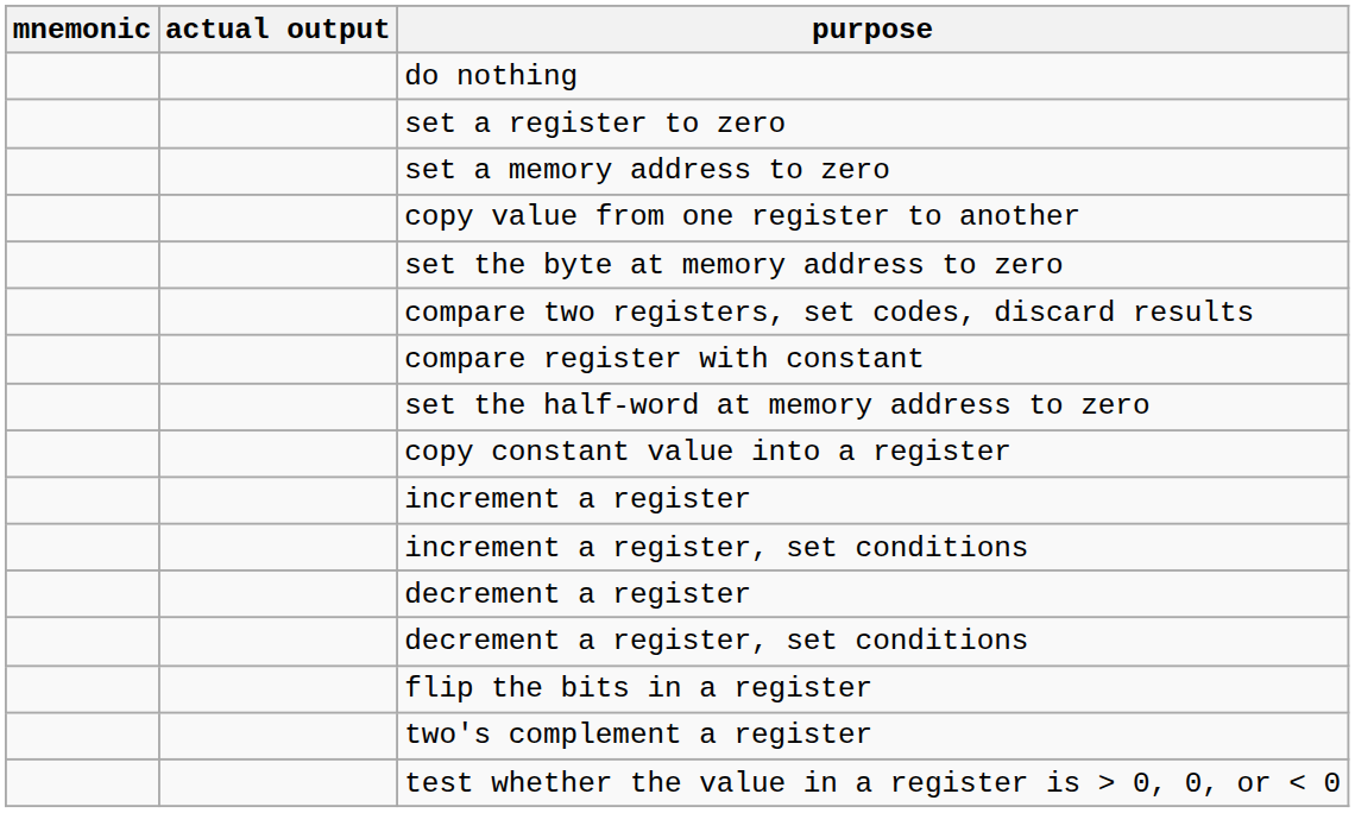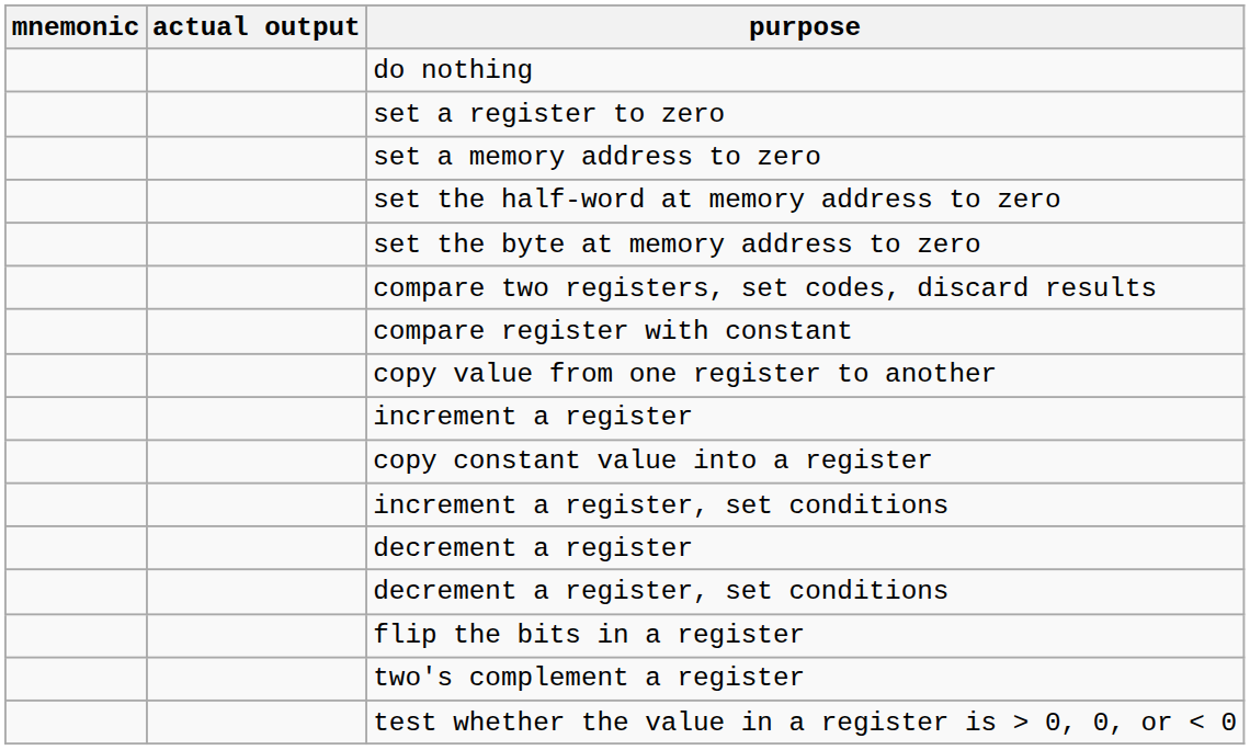rows swapped: set the half-word at memory address to zero <-> copy value from one register to another
rows swapped: copy constant value into a register <-> increment a register
